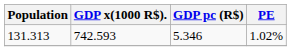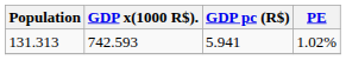131.313 | GDP pc (R$): 5.346 -> 5.941
